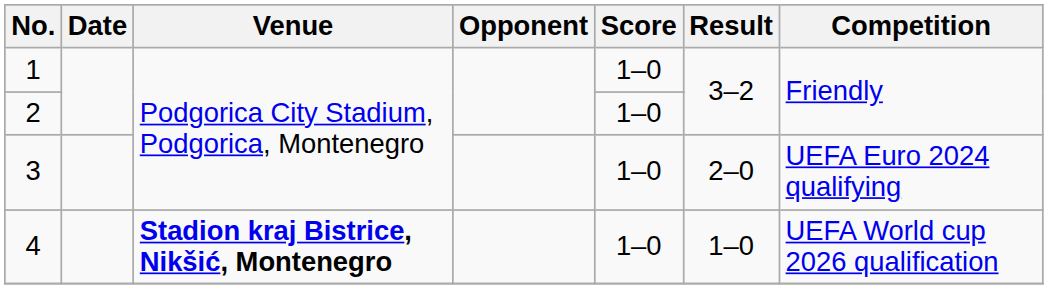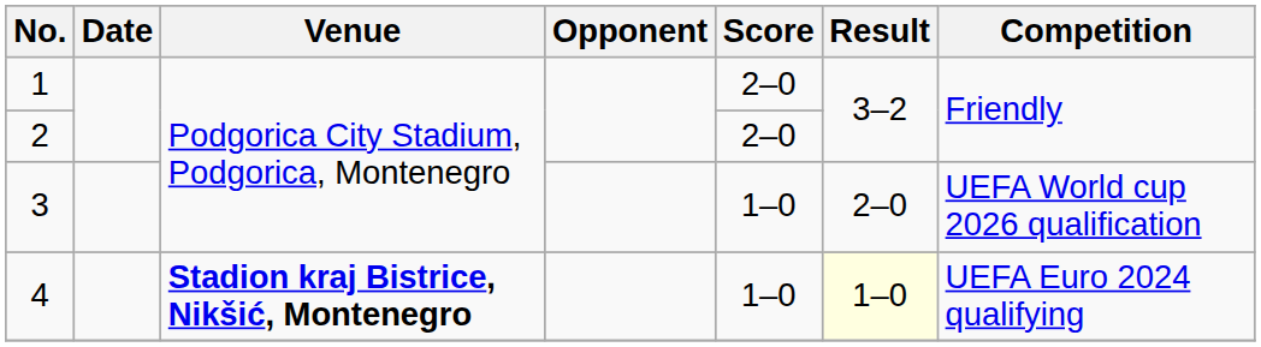1 | Score: 1–0 -> 2–0
2 | Score: 1–0 -> 2–0
3 | Competition: UEFA Euro 2024 qualifying -> UEFA World cup 2026 qualification
4 | Result: no background -> lightyellow background
4 | Competition: UEFA World cup 2026 qualification -> UEFA Euro 2024 qualifying
